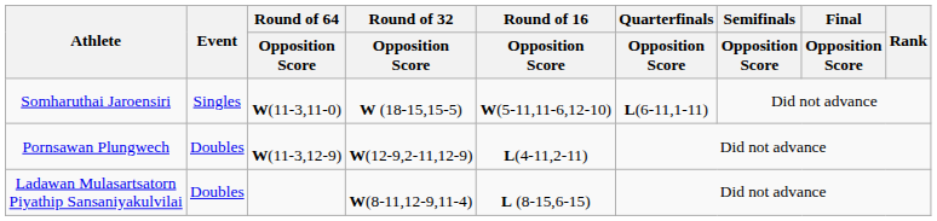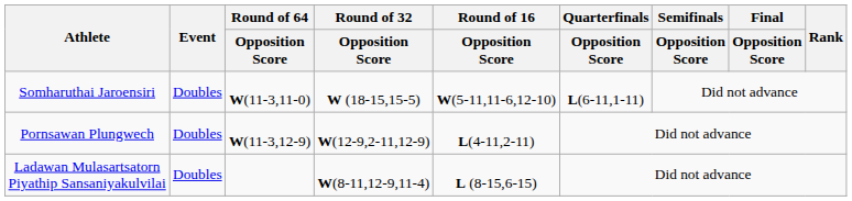Somharuthai Jaroensiri | Event: Singles -> Doubles
